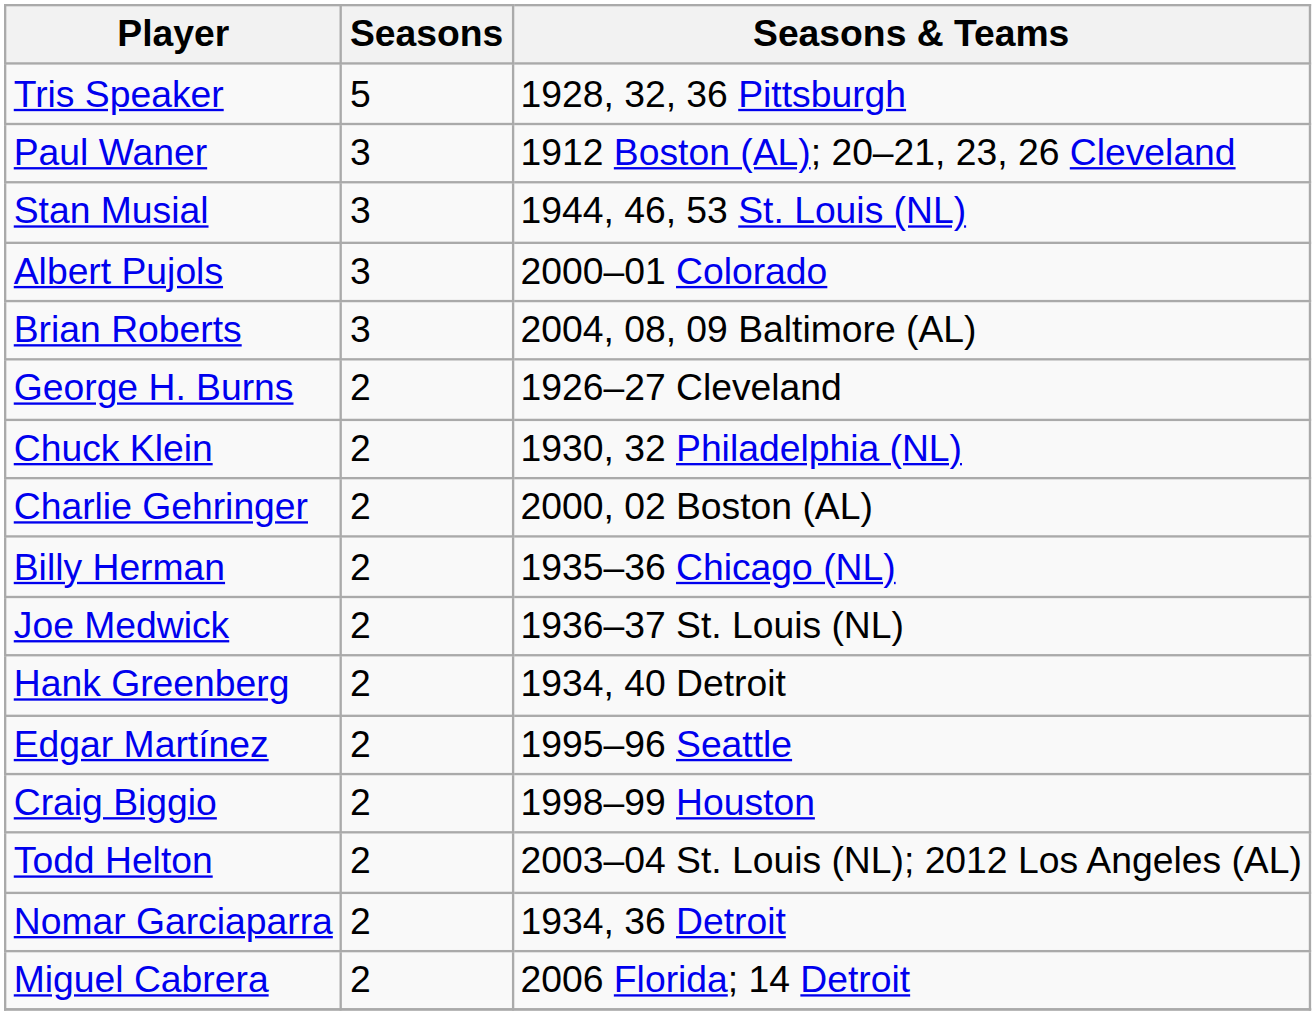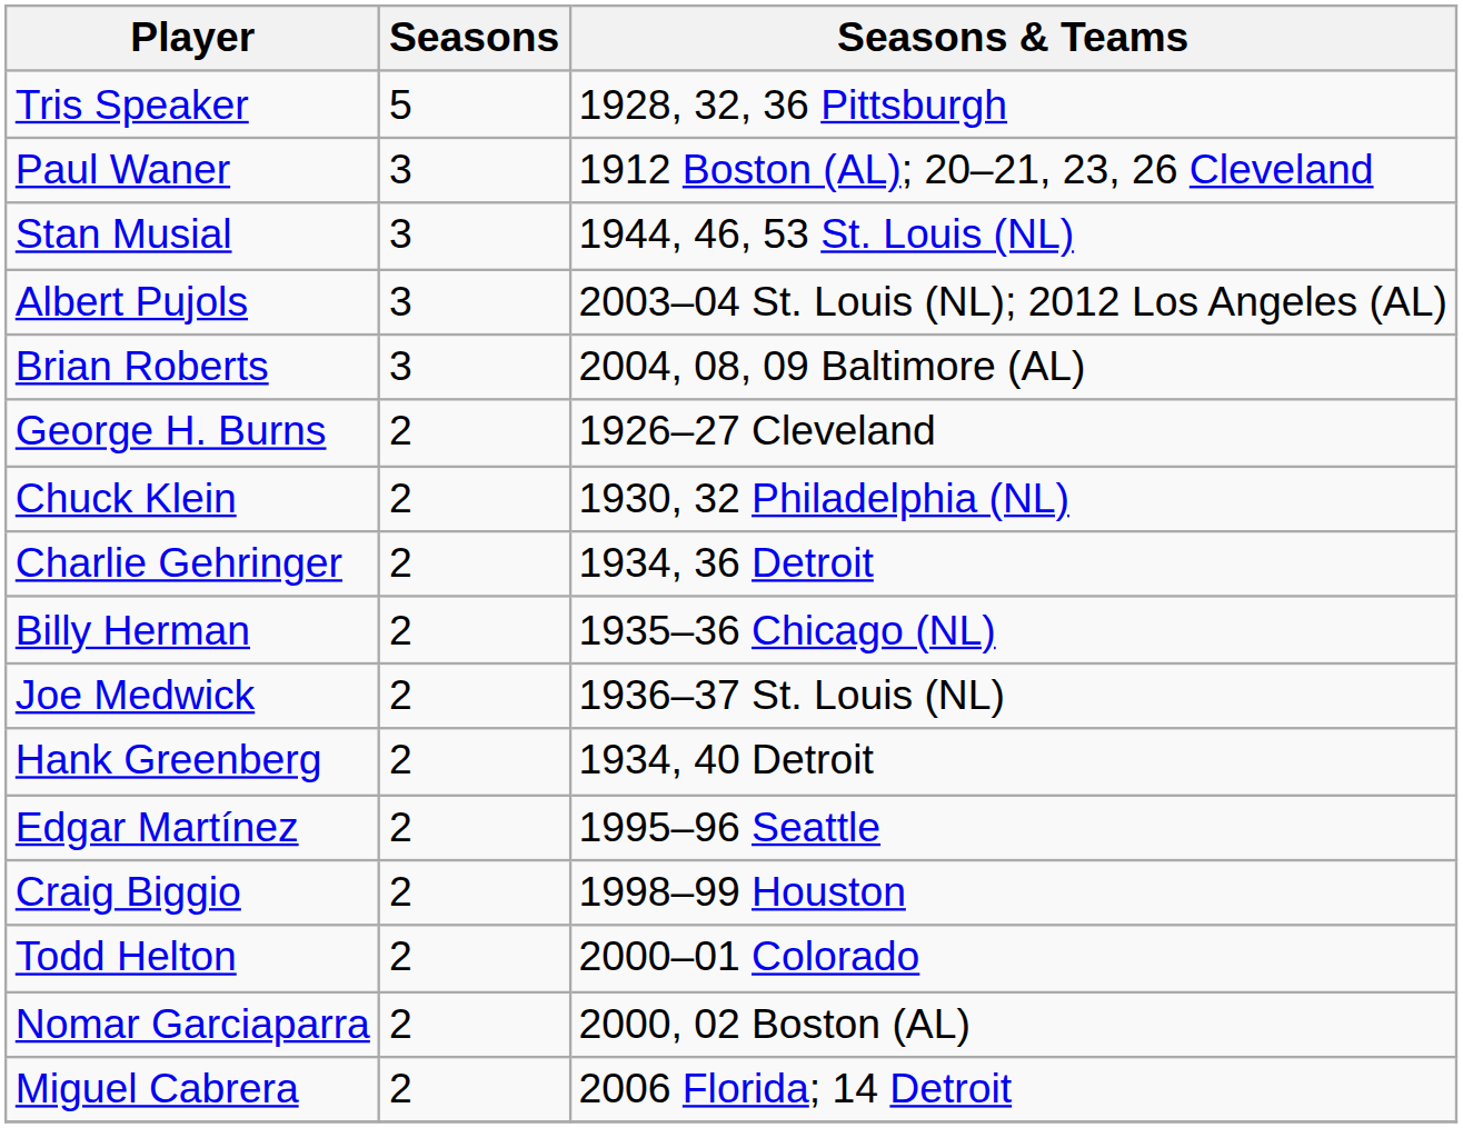Albert Pujols | Seasons & Teams: 2000–01 Colorado -> 2003–04 St. Louis (NL); 2012 Los Angeles (AL)
Charlie Gehringer | Seasons & Teams: 2000, 02 Boston (AL) -> 1934, 36 Detroit
Todd Helton | Seasons & Teams: 2003–04 St. Louis (NL); 2012 Los Angeles (AL) -> 2000–01 Colorado
Nomar Garciaparra | Seasons & Teams: 1934, 36 Detroit -> 2000, 02 Boston (AL)
